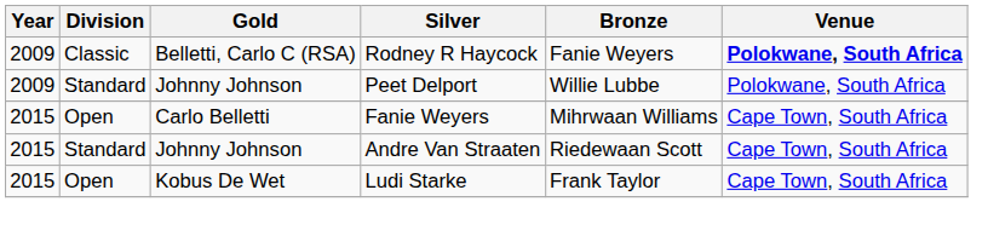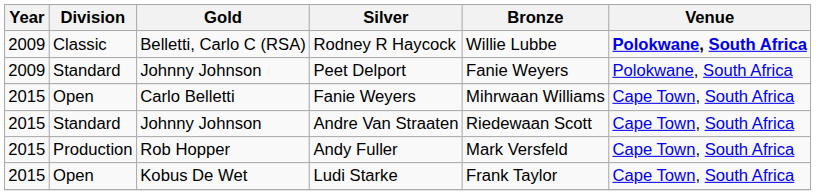Rodney R Haycock | Bronze: Fanie Weyers -> Willie Lubbe
Peet Delport | Bronze: Willie Lubbe -> Fanie Weyers
+ row: 2015 | Production | Rob Hopper | Andy Fuller | Mark Versfeld | Cape Town, South Africa
